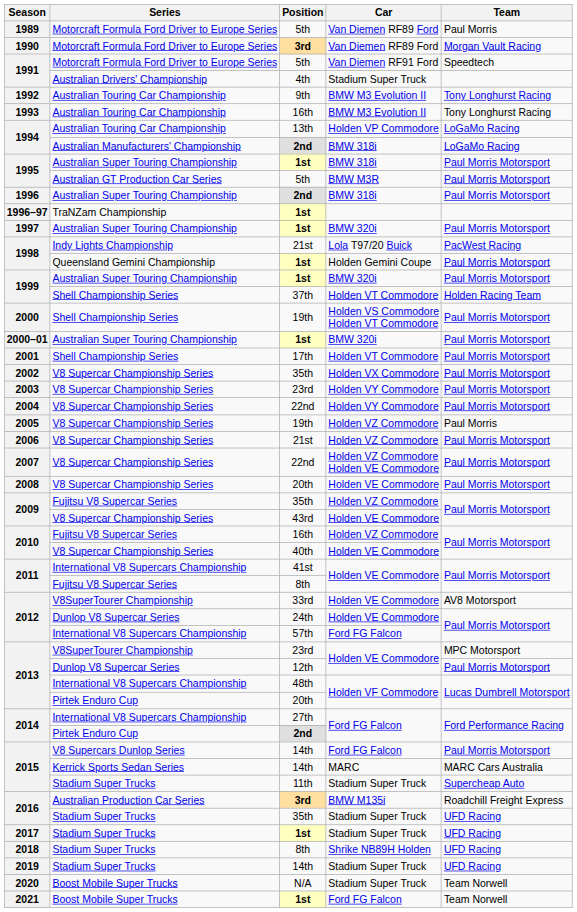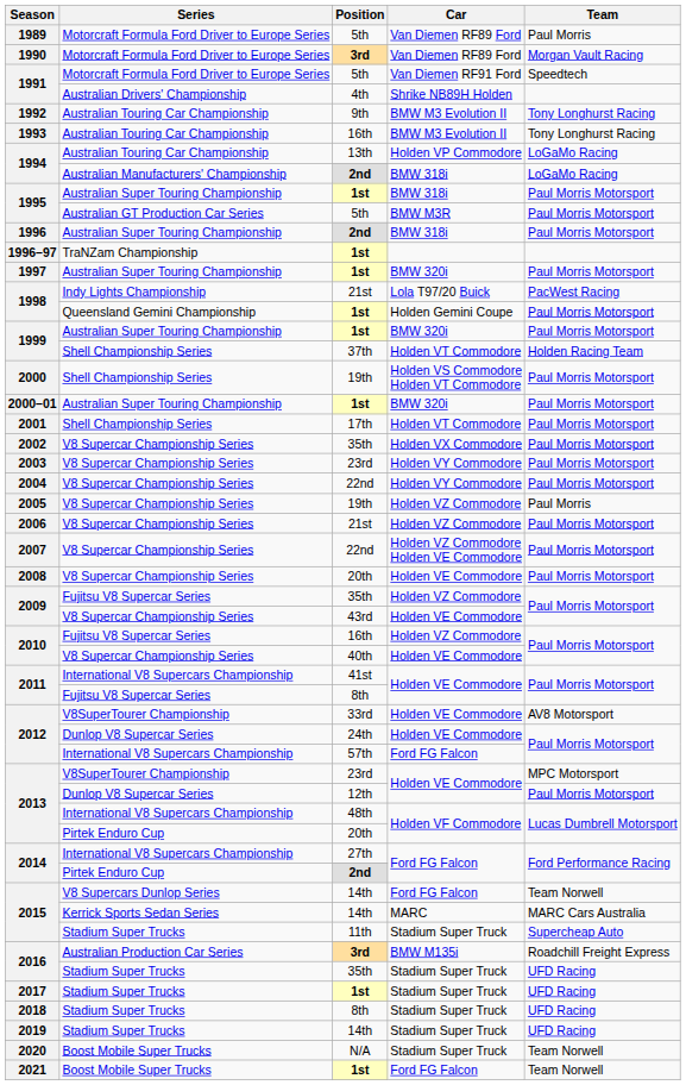1991 / Australian Drivers' Championship | Car: Stadium Super Truck -> Shrike NB89H Holden
2015 / V8 Supercars Dunlop Series | Team: Paul Morris Motorsport -> Team Norwell
2018 | Car: Shrike NB89H Holden -> Stadium Super Truck
